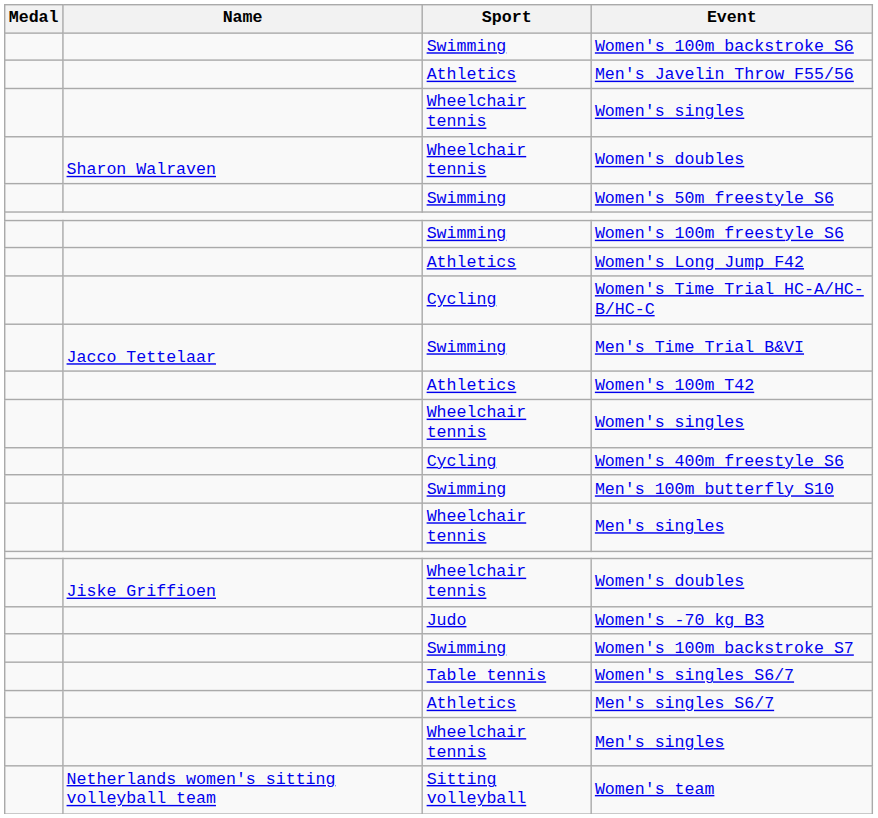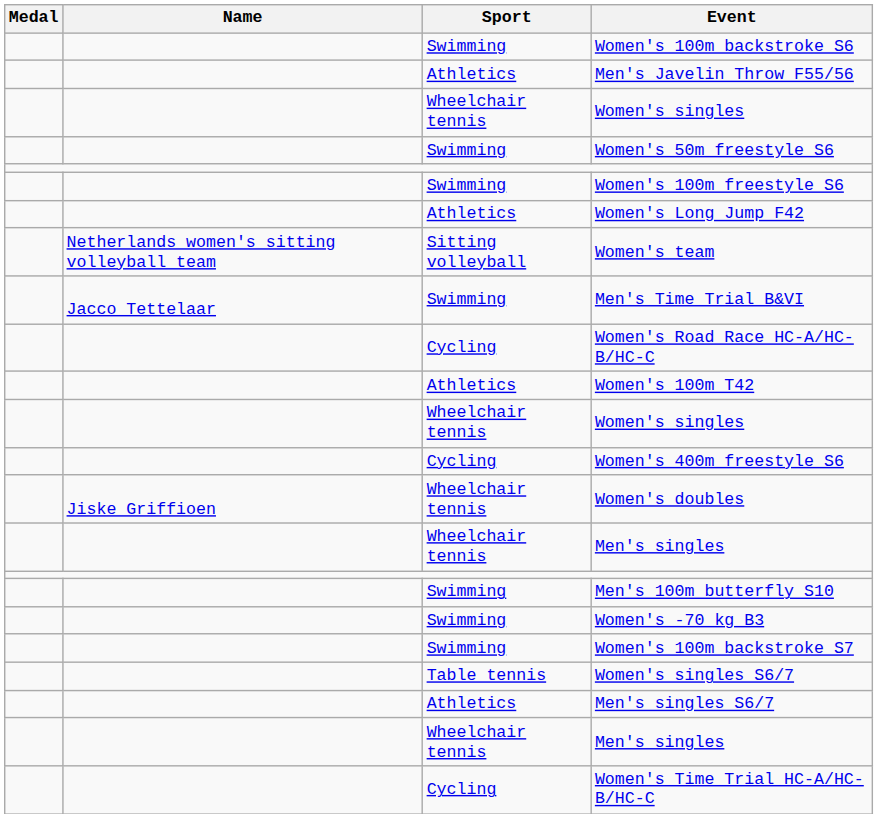- row: Sharon Walraven | Wheelchair tennis | Women's doubles
rows swapped: Women's Time Trial HC-A/HC-B/HC-C <-> Women's team
+ row: Cycling | Women's Road Race HC-A/HC-B/HC-C
rows swapped: Jiske Griffioen / Women's doubles <-> Men's 100m butterfly S10
Women's -70 kg B3 | Sport: Judo -> Swimming
